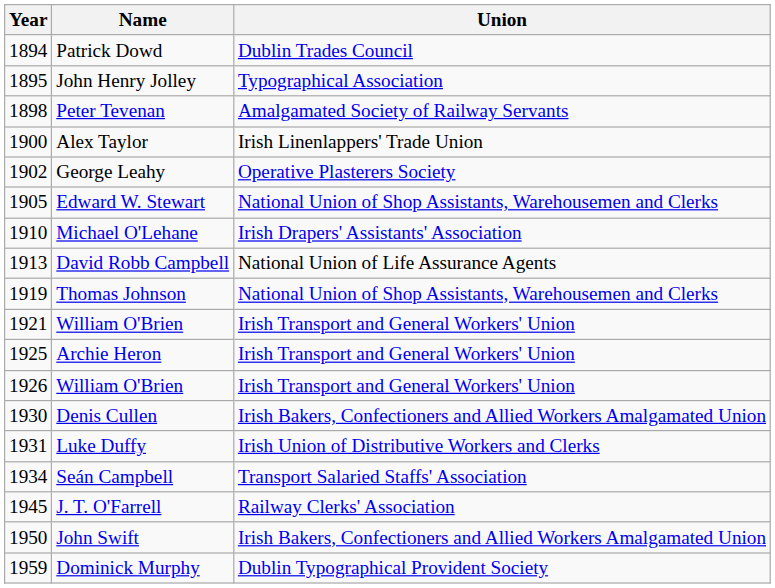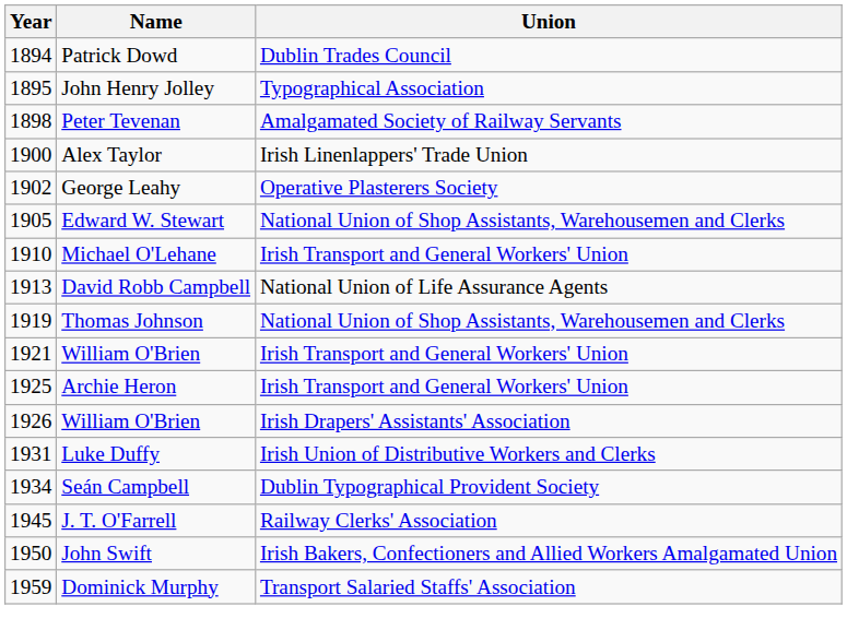Michael O'Lehane | Union: Irish Drapers' Assistants' Association -> Irish Transport and General Workers' Union
1926 / William O'Brien | Union: Irish Transport and General Workers' Union -> Irish Drapers' Assistants' Association
- row: 1930 | Denis Cullen | Irish Bakers, Confectioners and Allied Workers Amalgamated Union
Seán Campbell | Union: Transport Salaried Staffs' Association -> Dublin Typographical Provident Society
Dominick Murphy | Union: Dublin Typographical Provident Society -> Transport Salaried Staffs' Association
